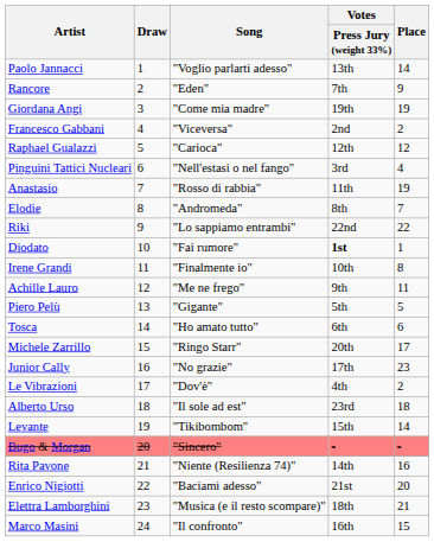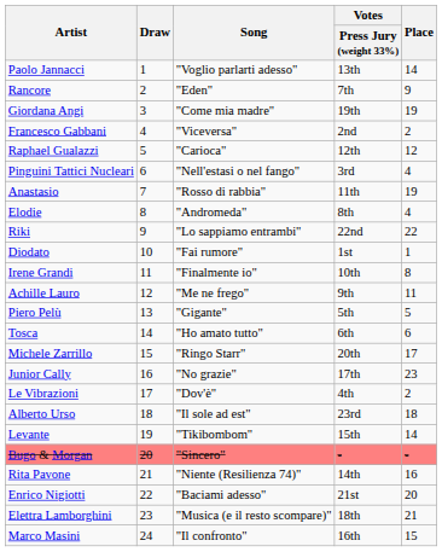Elodie | Place: 7 -> 4
Diodato | Votes / Press Jury (weight 33%): bold -> normal
